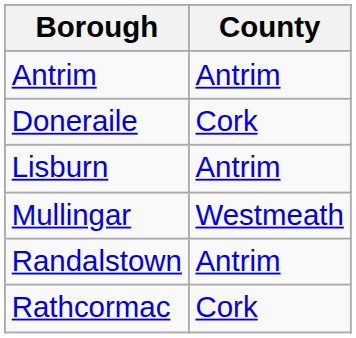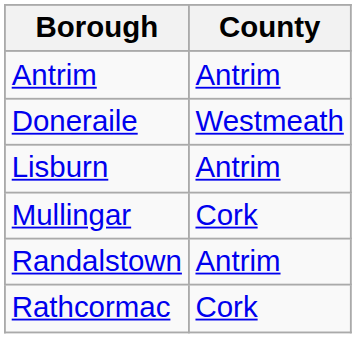Doneraile | County: Cork -> Westmeath
Mullingar | County: Westmeath -> Cork
